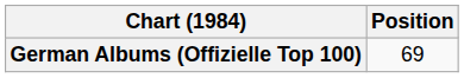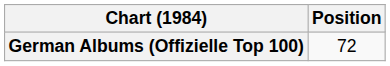German Albums (Offizielle Top 100) | Position: 69 -> 72
